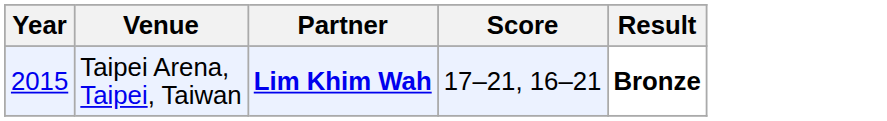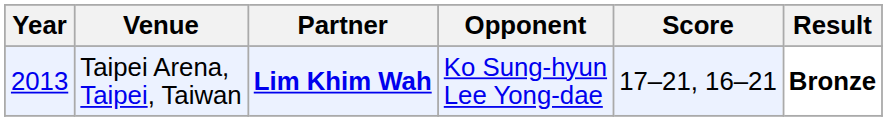+ column: Opponent | Ko Sung-hyun Lee Yong-dae
Taipei Arena, Taipei, Taiwan | Year: 2015 -> 2013
